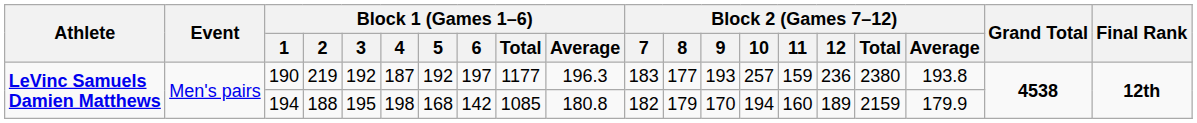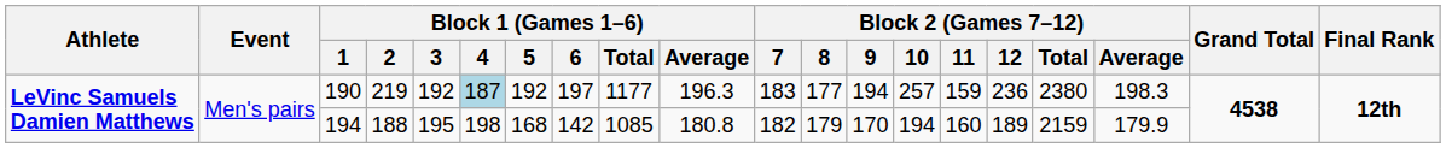190 | Block 1 (Games 1–6) / 4: no background -> lightblue background
190 | Block 2 (Games 7–12) / 9: 193 -> 194
190 | Block 2 (Games 7–12) / Average: 193.8 -> 198.3
